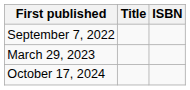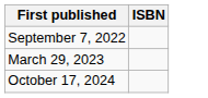- column: Title
